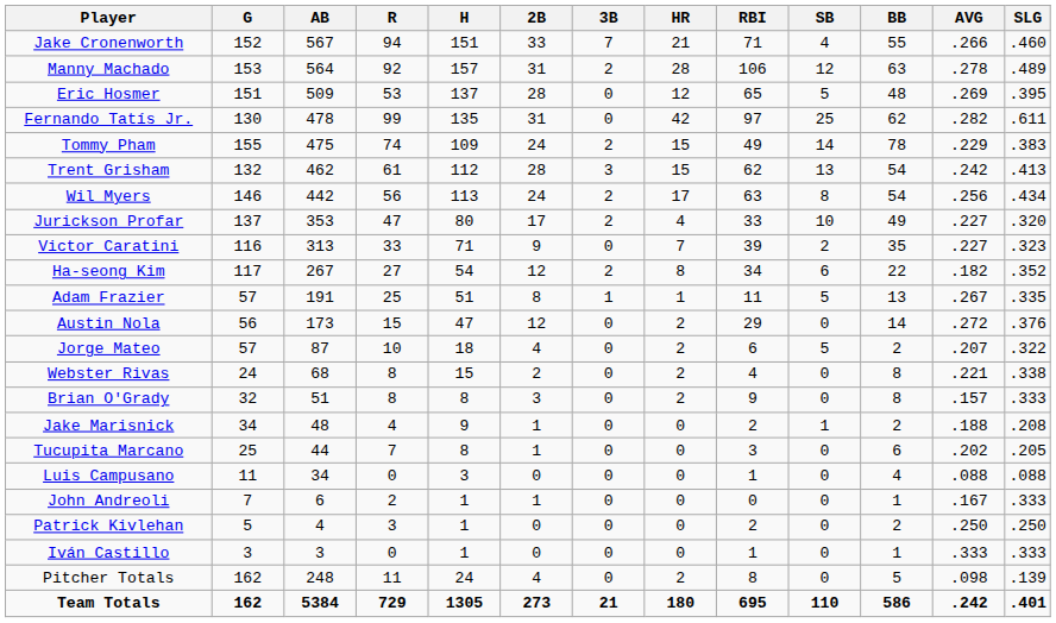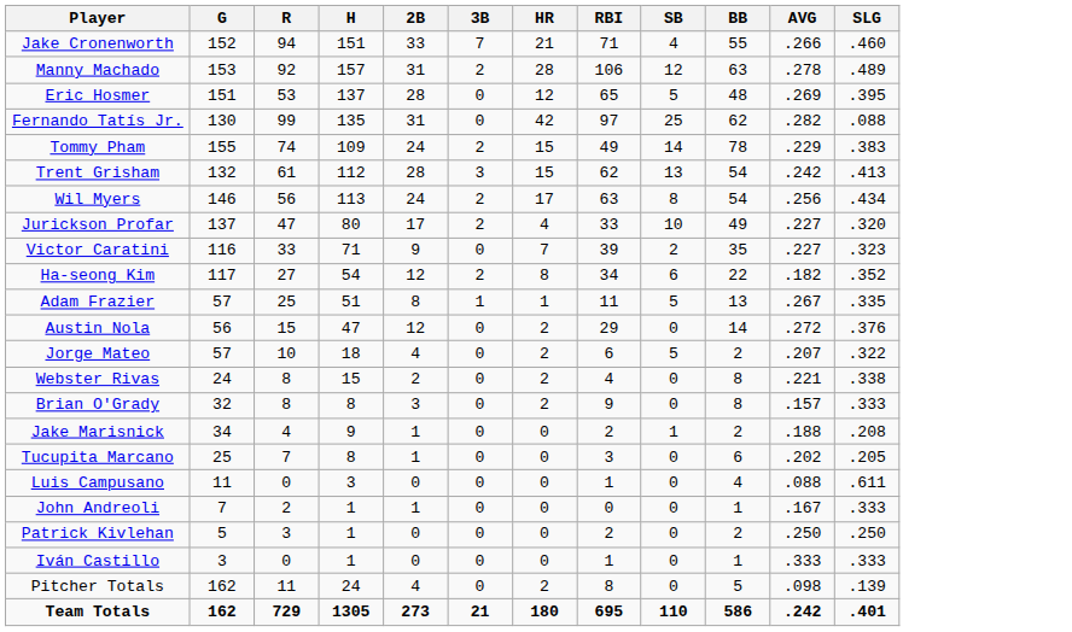- column: AB | 567 | 564 | 509 | 478 | 475 | 462 | 442 | 353 | 313 | 267 | 191 | 173 | 87 | 68 | 51 | 48 | 44 | 34 | 6 | 4 | 3 | 248 | 5384
Fernando Tatís Jr. | SLG: .611 -> .088
Luis Campusano | SLG: .088 -> .611
